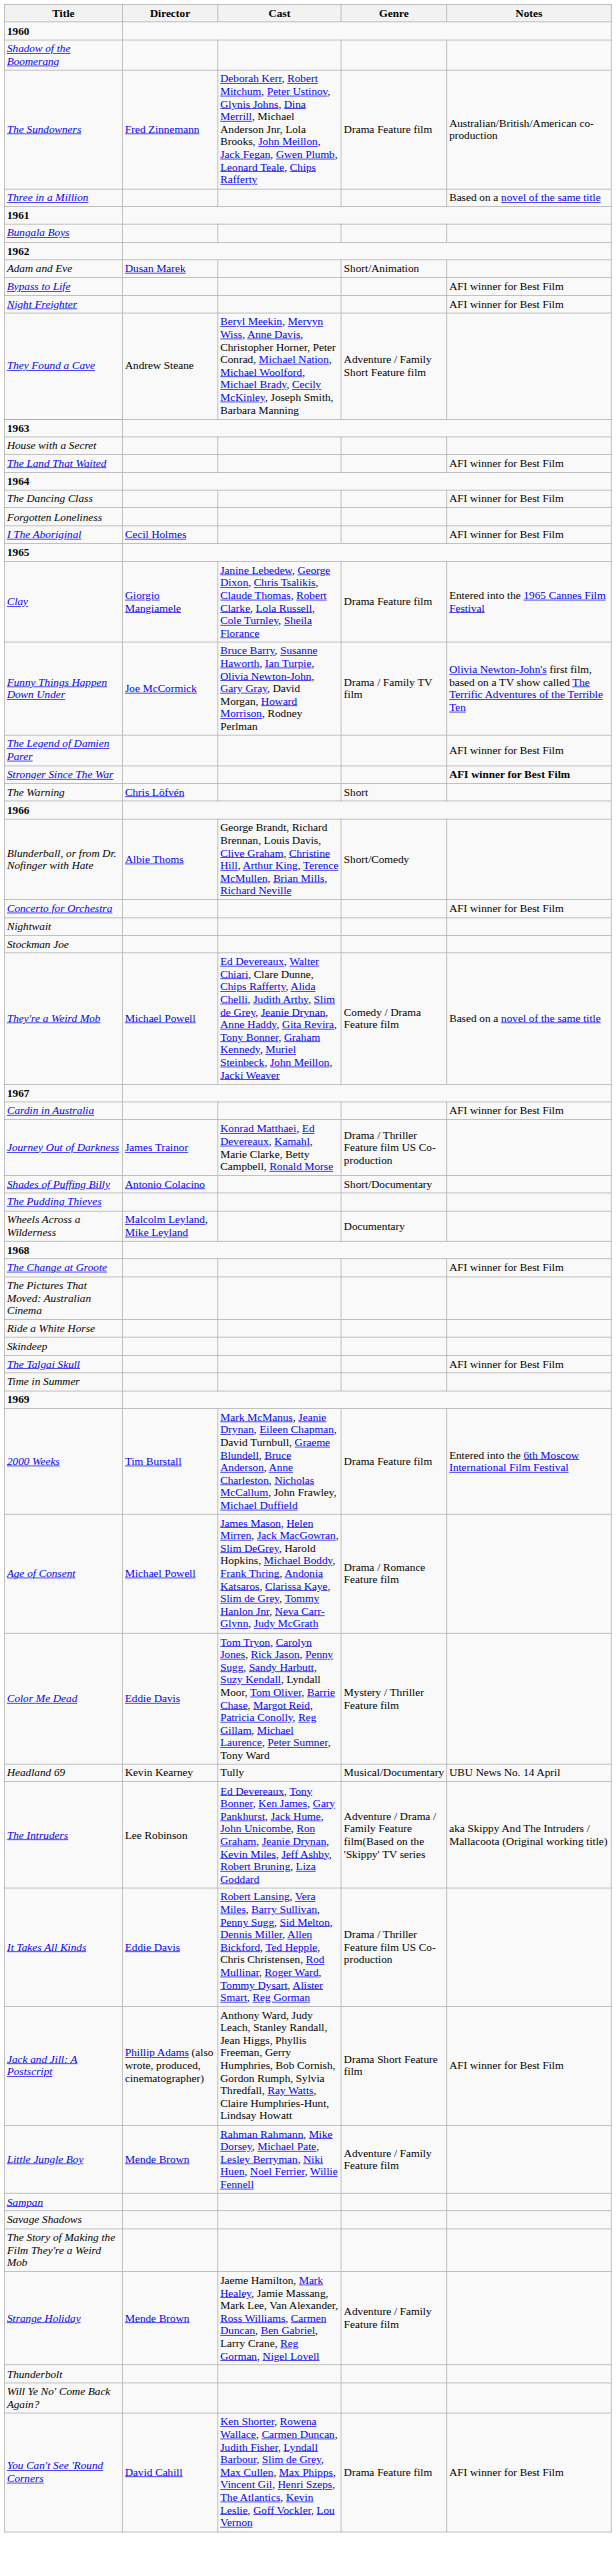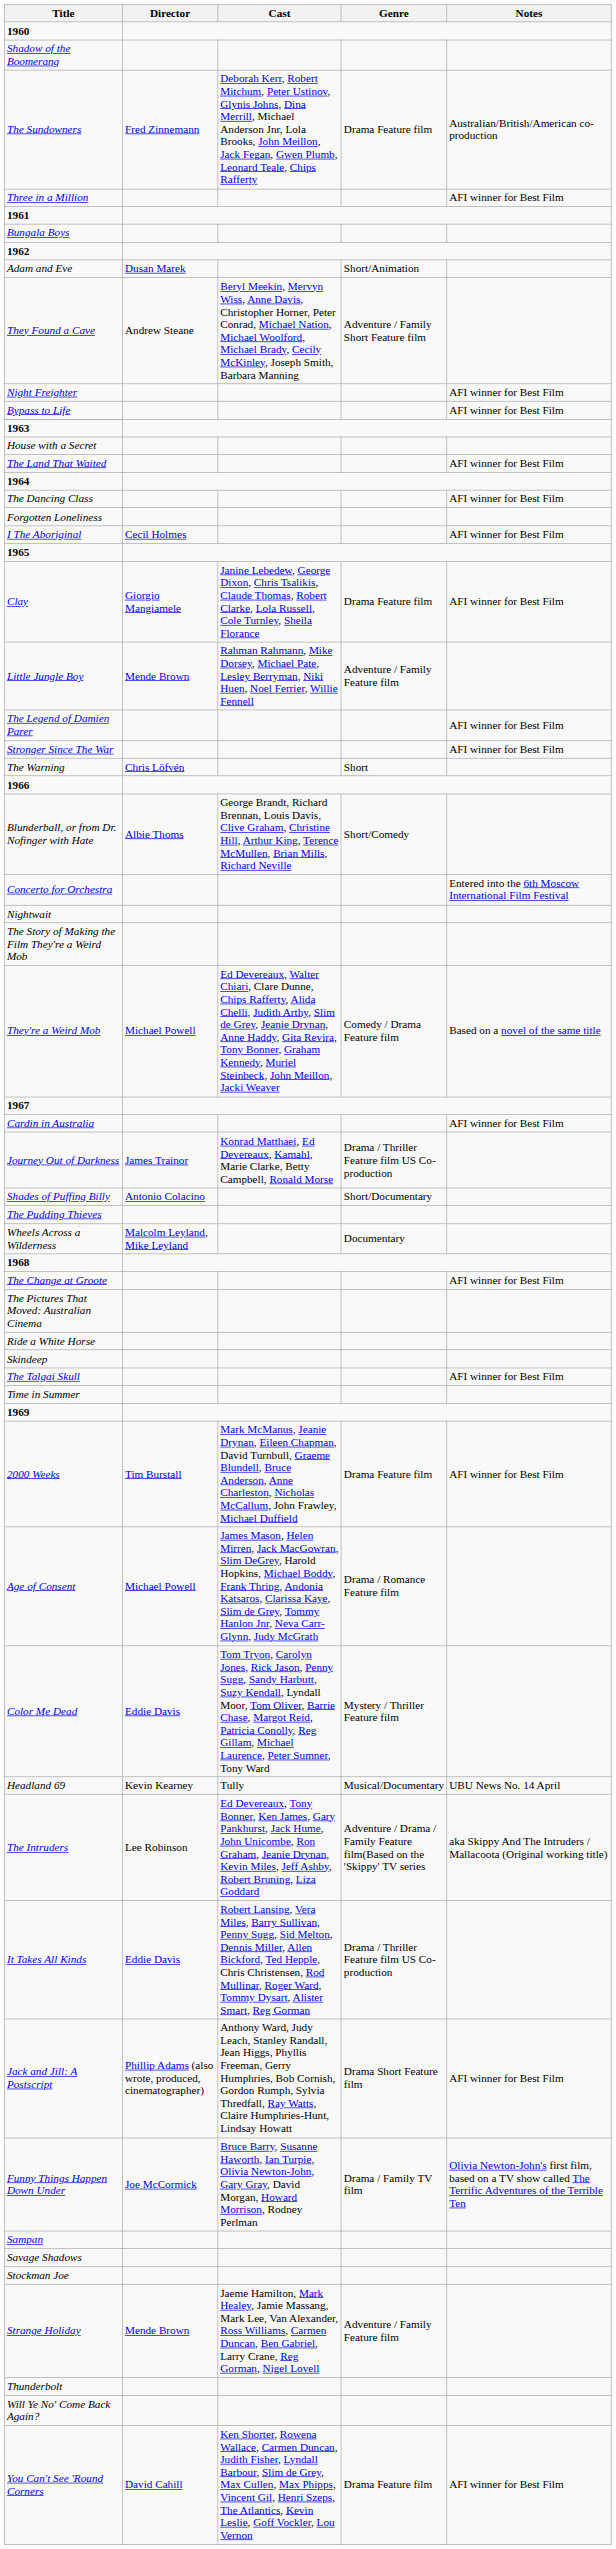Three in a Million | Notes: Based on a novel of the same title -> AFI winner for Best Film
rows swapped: Bypass to Life <-> They Found a Cave
Clay | Notes: Entered into the 1965 Cannes Film Festival -> AFI winner for Best Film
rows swapped: Funny Things Happen Down Under <-> Little Jungle Boy
Stronger Since The War | Notes: bold -> normal
Concerto for Orchestra | Notes: AFI winner for Best Film -> Entered into the 6th Moscow International Film Festival
rows swapped: The Story of Making the Film They're a Weird Mob <-> Stockman Joe
2000 Weeks | Notes: Entered into the 6th Moscow International Film Festival -> AFI winner for Best Film
